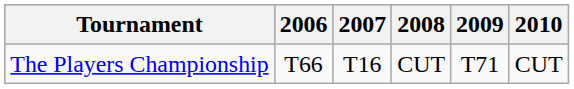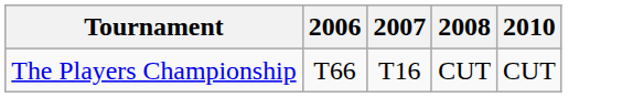- column: 2009 | T71
